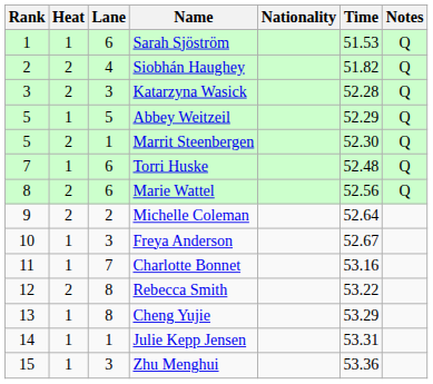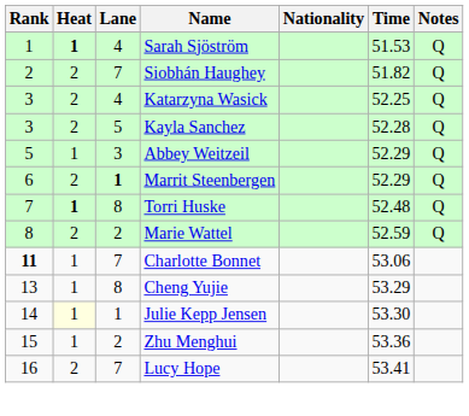Sarah Sjöström | Heat: normal -> bold
Sarah Sjöström | Lane: 6 -> 4
Siobhán Haughey | Lane: 4 -> 7
Katarzyna Wasick | Lane: 3 -> 4
Katarzyna Wasick | Time: 52.28 -> 52.25
+ row: 3 | 2 | 5 | Kayla Sanchez | 52.28 | Q
Abbey Weitzeil | Lane: 5 -> 3
Marrit Steenbergen | Rank: 5 -> 6
Marrit Steenbergen | Lane: normal -> bold
Marrit Steenbergen | Time: 52.30 -> 52.29
Torri Huske | Heat: normal -> bold
Torri Huske | Lane: 6 -> 8
Marie Wattel | Lane: 6 -> 2
Marie Wattel | Time: 52.56 -> 52.59
- row: 9 | 2 | 2 | Michelle Coleman | 52.64
- row: 10 | 1 | 3 | Freya Anderson | 52.67
Charlotte Bonnet | Rank: normal -> bold
Charlotte Bonnet | Time: 53.16 -> 53.06
- row: 12 | 2 | 8 | Rebecca Smith | 53.22
Julie Kepp Jensen | Heat: no background -> lightyellow background
Julie Kepp Jensen | Time: 53.31 -> 53.30
Zhu Menghui | Lane: 3 -> 2
+ row: 16 | 2 | 7 | Lucy Hope | 53.41
